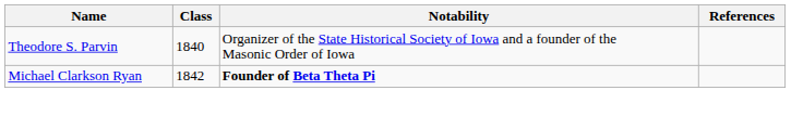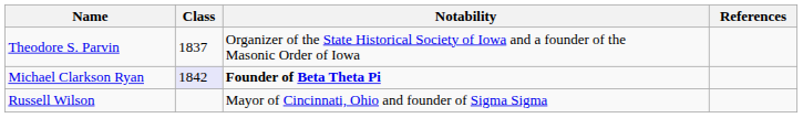Theodore S. Parvin | Class: 1840 -> 1837
Michael Clarkson Ryan | Class: no background -> lavender background
+ row: Russell Wilson | Mayor of Cincinnati, Ohio and founder of Sigma Sigma
